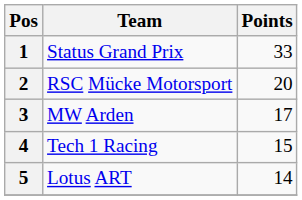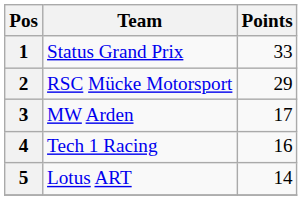2 | Points: 20 -> 29
4 | Points: 15 -> 16
